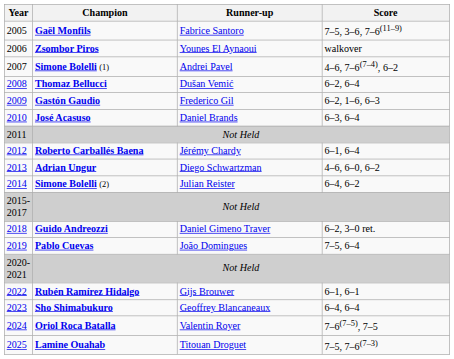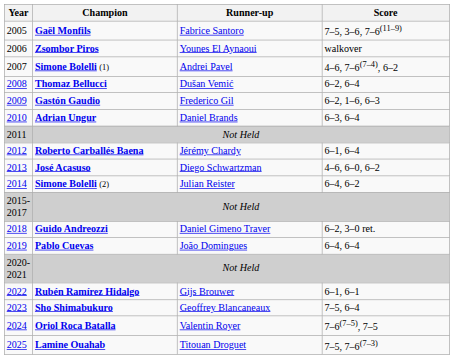2010 | Champion: José Acasuso -> Adrian Ungur
2013 | Champion: Adrian Ungur -> José Acasuso
2019 | Score: 7–5, 6–4 -> 6–4, 6–4
2023 | Score: 6–4, 6–4 -> 7–5, 6–4
